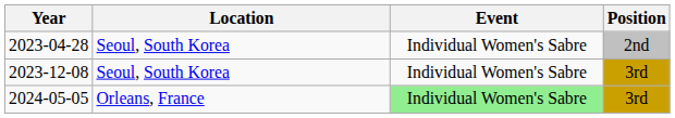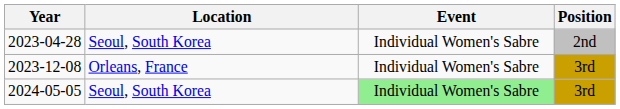2023-12-08 | Location: Seoul, South Korea -> Orleans, France
2024-05-05 | Location: Orleans, France -> Seoul, South Korea
